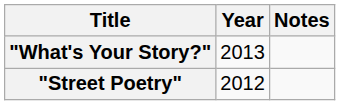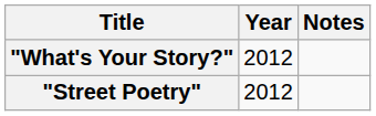"What's Your Story?" | Year: 2013 -> 2012
